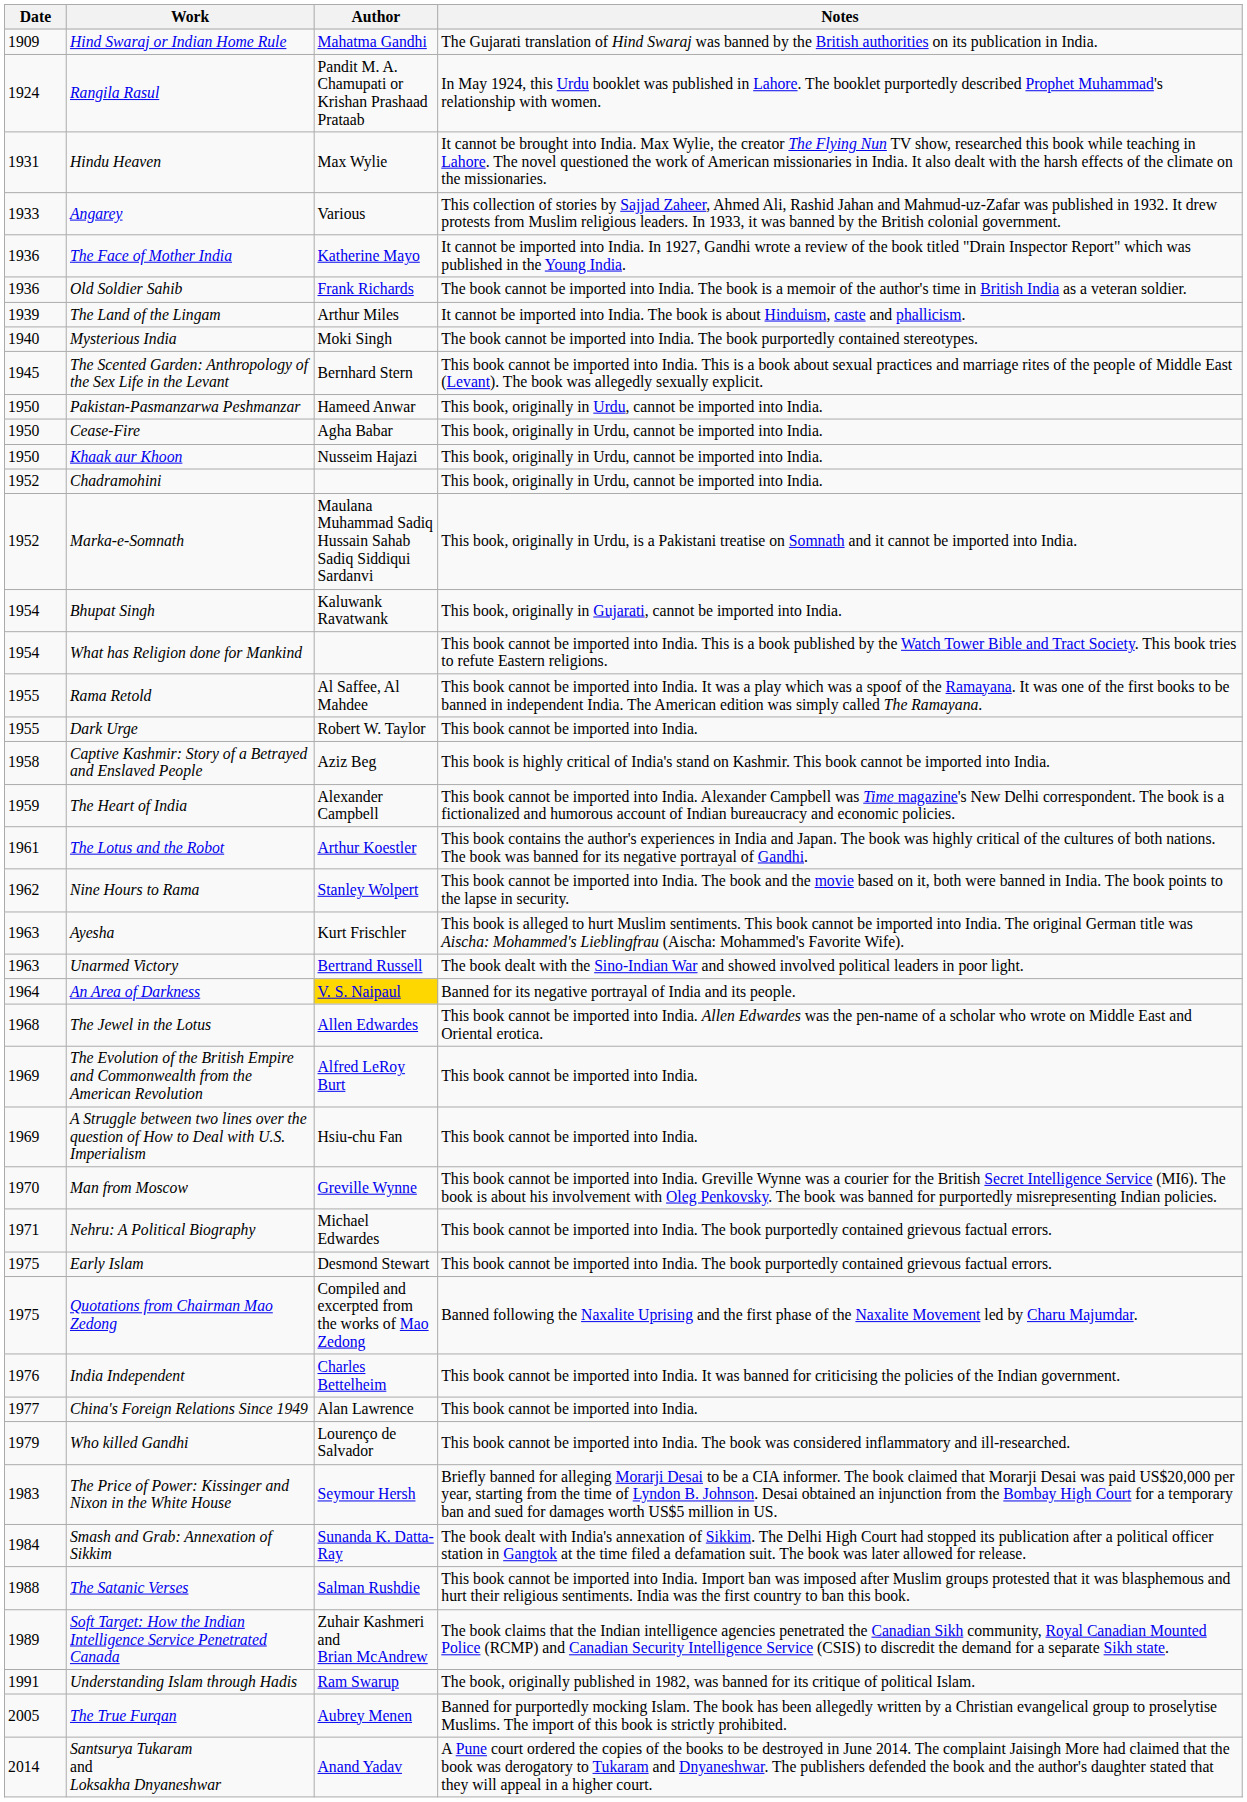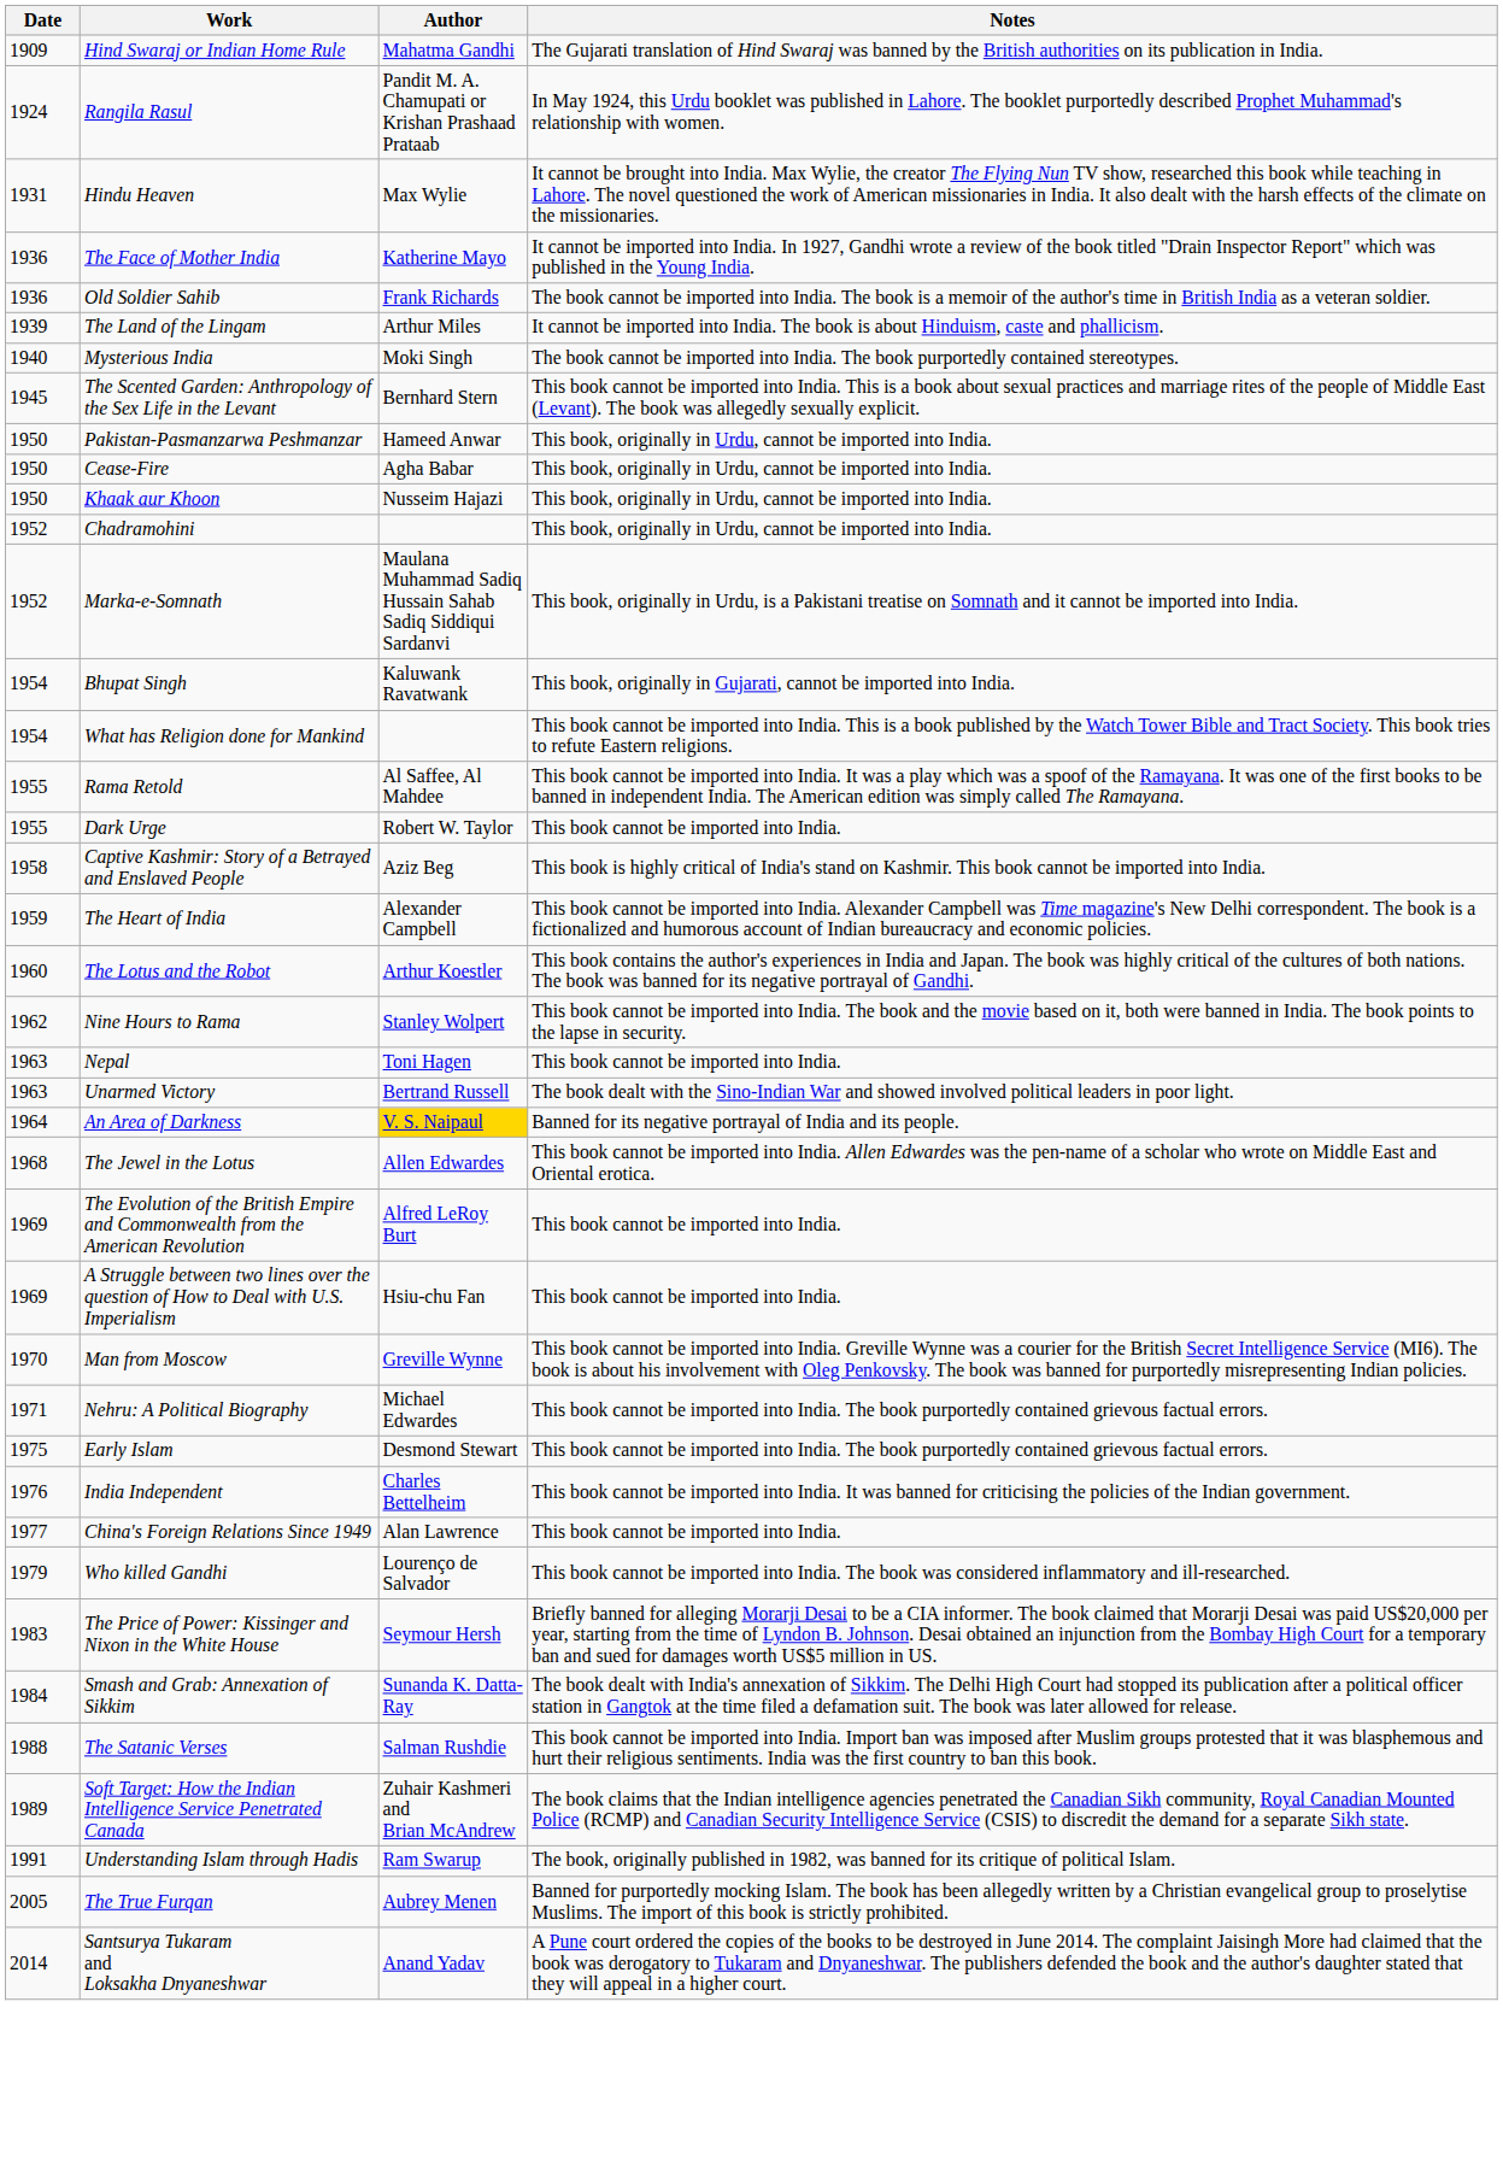- row: 1933 | Angarey | Various | This collection of stories by Sajjad Zaheer, Ahmed Ali, Rashid Jahan and Mahmud-uz-Zafar was published in 1932. It drew protests from Muslim religious leaders. In 1933, it was banned by the British colonial government.
The Lotus and the Robot | Date: 1961 -> 1960
+ row: 1963 | Nepal | Toni Hagen | This book cannot be imported into India.
- row: 1963 | Ayesha | Kurt Frischler | This book is alleged to hurt Muslim sentiments. This book cannot be imported into India. The original German title was Aischa: Mohammed's Lieblingfrau (Aischa: Mohammed's Favorite Wife).
- row: 1975 | Quotations from Chairman Mao Zedong | Compiled and excerpted from the works of Mao Zedong | Banned following the Naxalite Uprising and the first phase of the Naxalite Movement led by Charu Majumdar.
